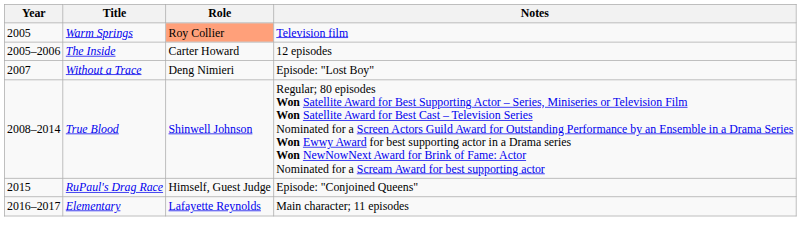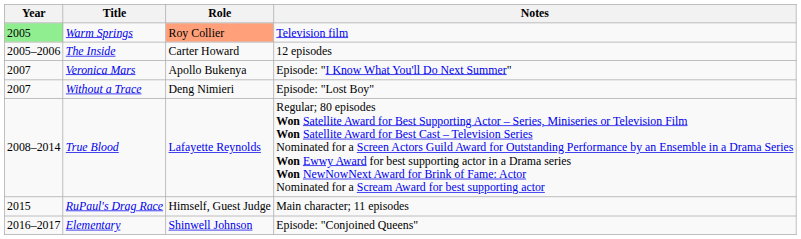Warm Springs | Year: no background -> lightgreen background
+ row: 2007 | Veronica Mars | Apollo Bukenya | Episode: "I Know What You'll Do Next Summer"
True Blood | Role: Shinwell Johnson -> Lafayette Reynolds
RuPaul's Drag Race | Notes: Episode: "Conjoined Queens" -> Main character; 11 episodes
Elementary | Role: Lafayette Reynolds -> Shinwell Johnson
Elementary | Notes: Main character; 11 episodes -> Episode: "Conjoined Queens"
